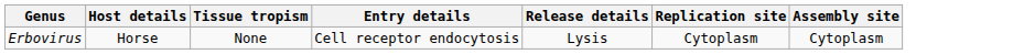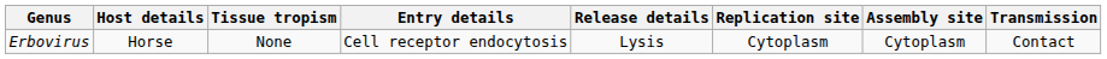+ column: Transmission | Contact
